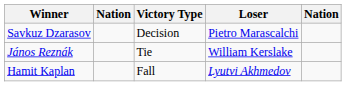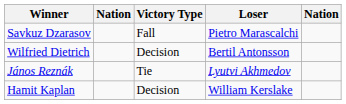Savkuz Dzarasov | Victory Type: Decision -> Fall
+ row: Wilfried Dietrich | Decision | Bertil Antonsson
János Reznák | Loser: William Kerslake -> Lyutvi Akhmedov
Hamit Kaplan | Victory Type: Fall -> Decision
Hamit Kaplan | Loser: Lyutvi Akhmedov -> William Kerslake
